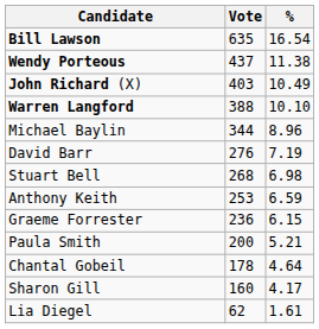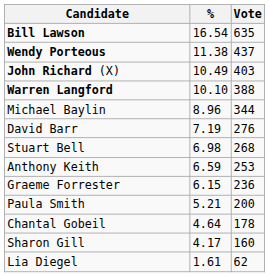columns swapped: Vote <-> %
